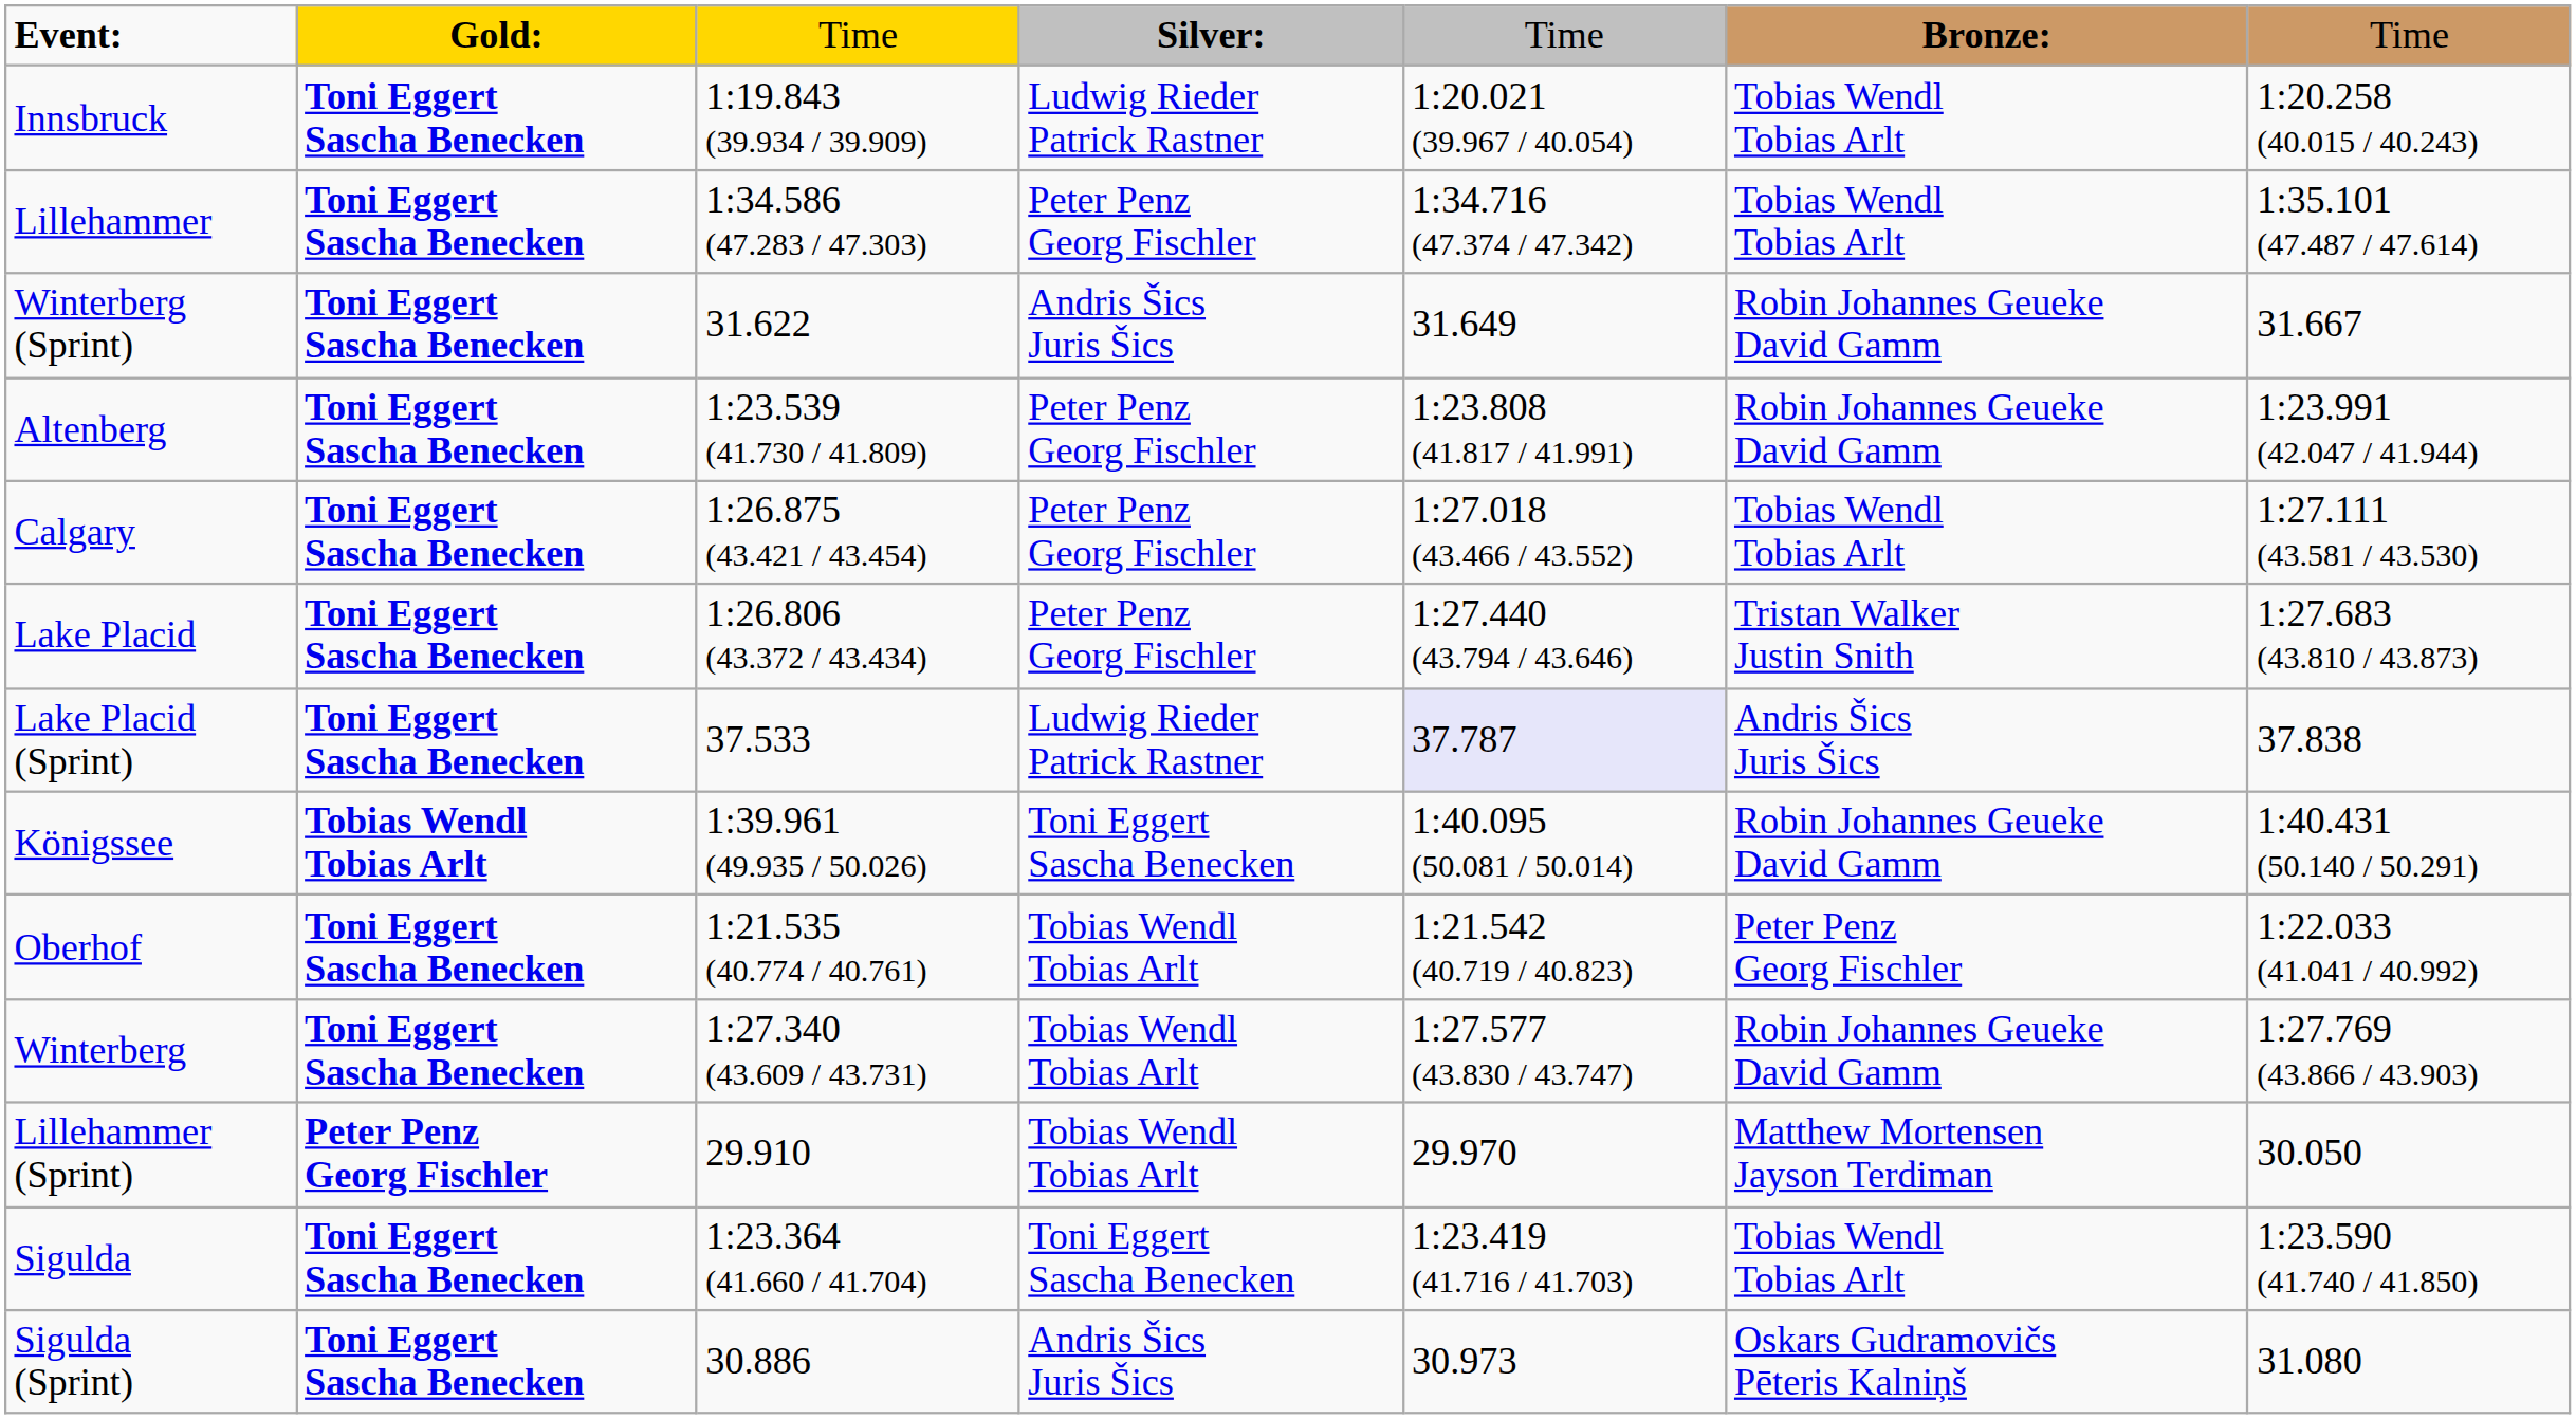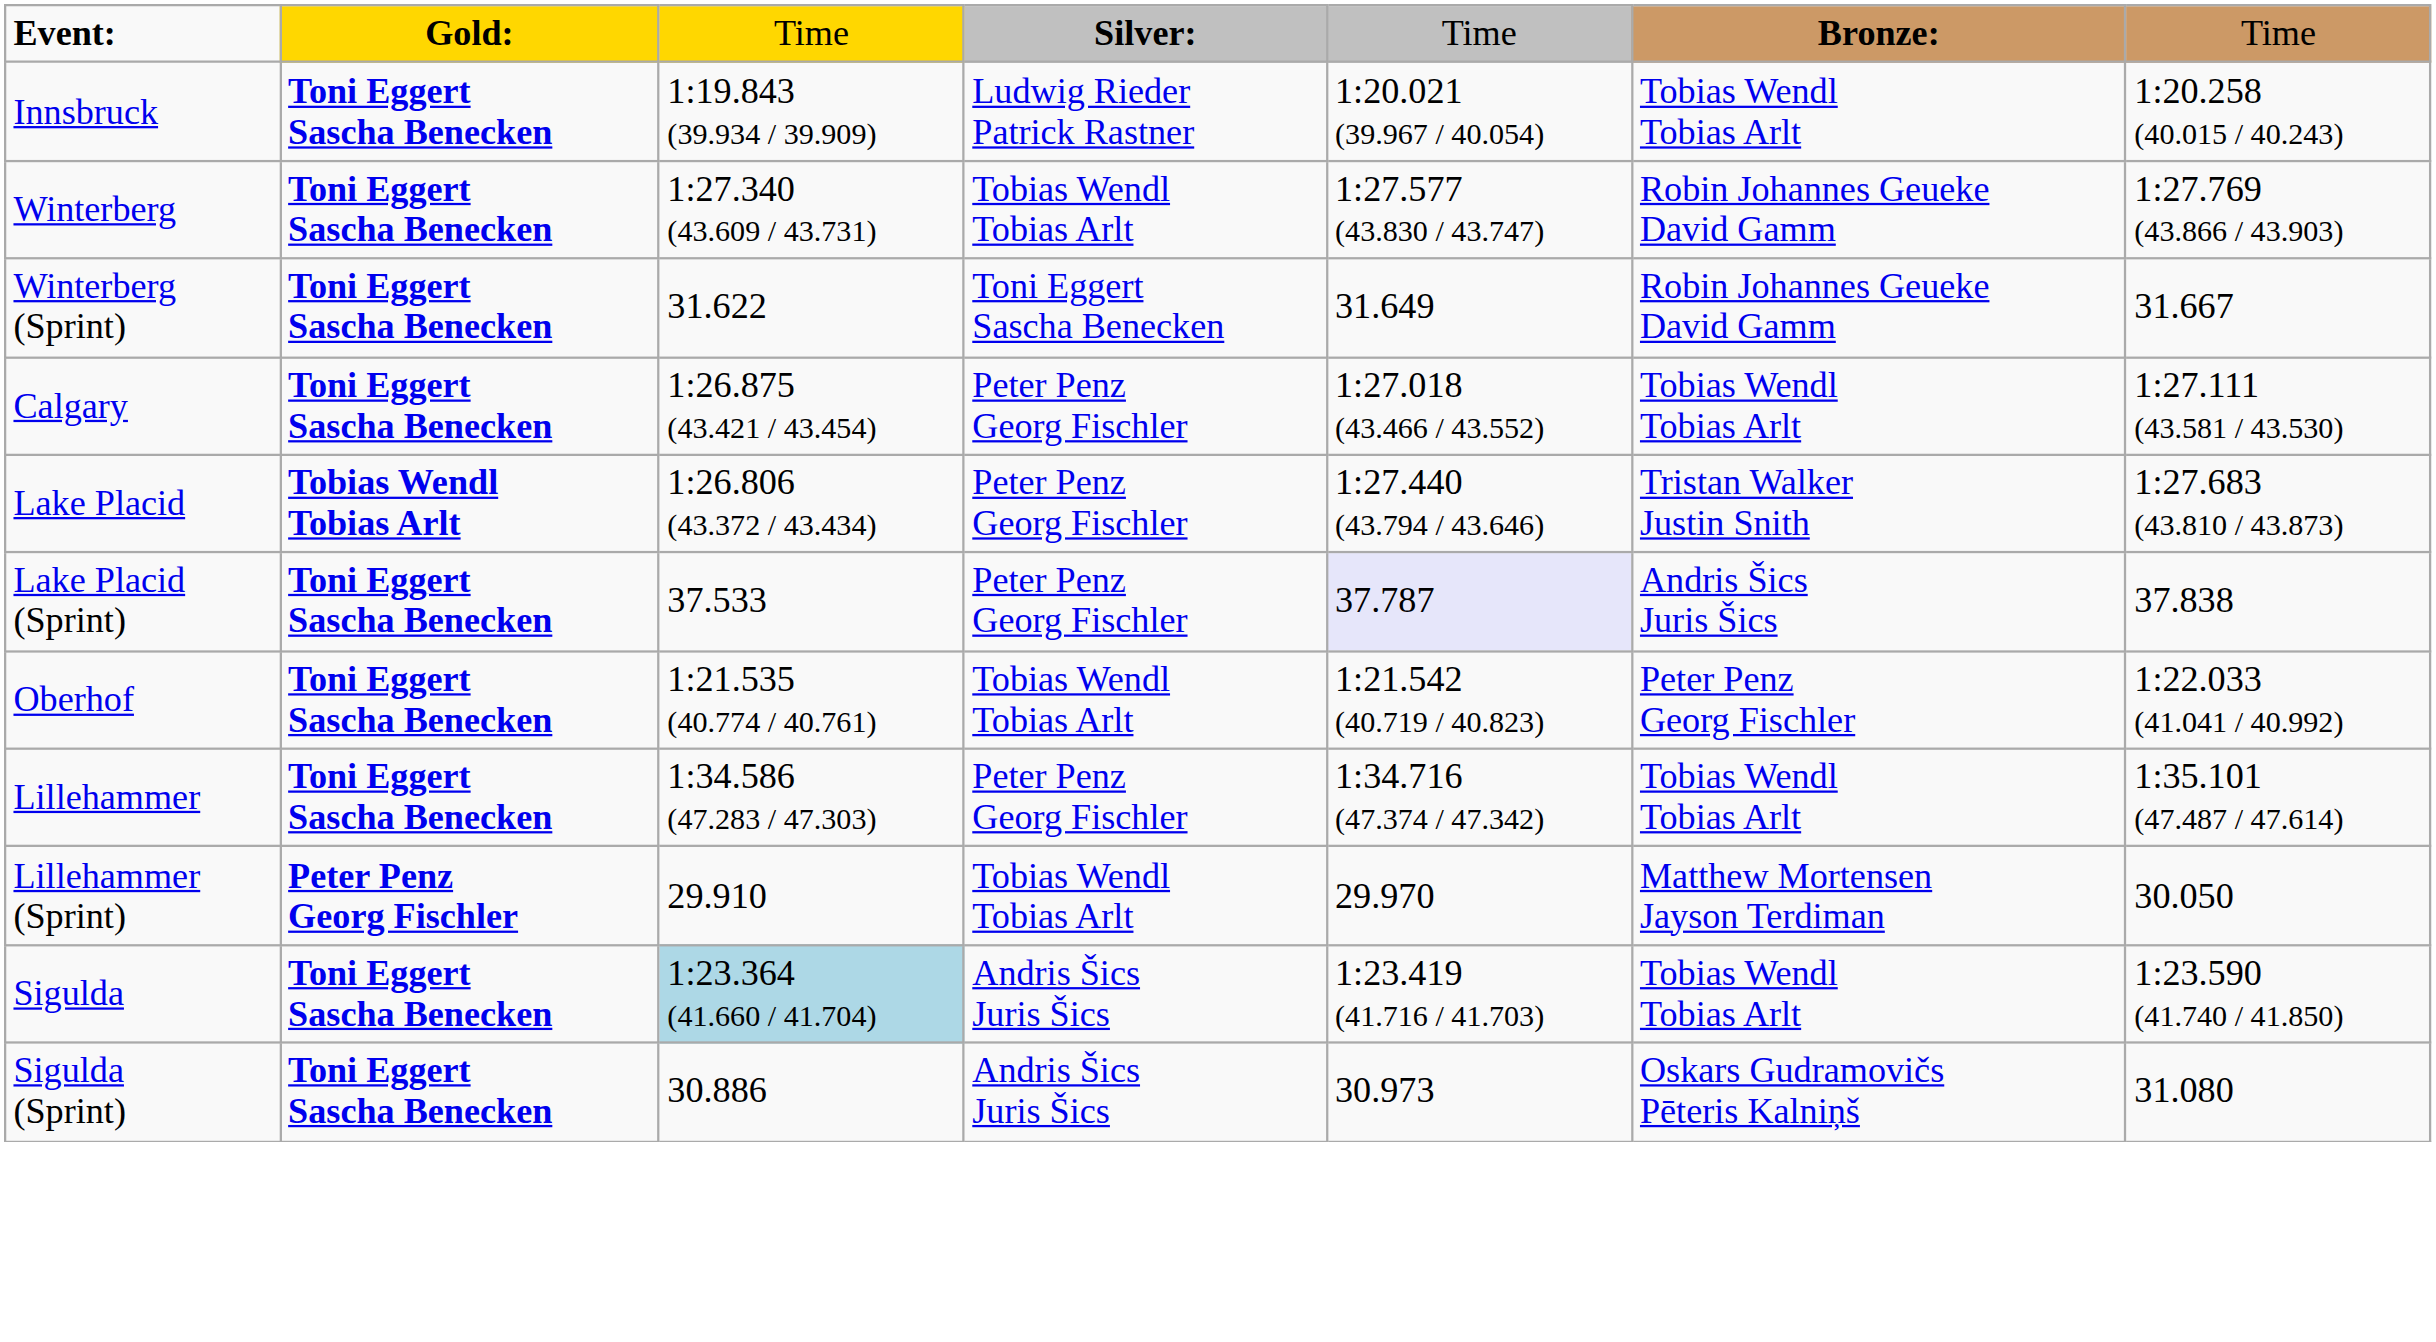rows swapped: Winterberg <-> Lillehammer
Winterberg (Sprint) | column 4: Andris Šics Juris Šics -> Toni Eggert Sascha Benecken
- row: Altenberg | Toni Eggert Sascha Benecken | 1:23.539 (41.730 / 41.809) | Peter Penz Georg Fischler | 1:23.808 (41.817 / 41.991) | Robin Johannes Geueke David Gamm | 1:23.991 (42.047 / 41.944)
Lake Placid | column 2: Toni Eggert Sascha Benecken -> Tobias Wendl Tobias Arlt
Lake Placid (Sprint) | column 4: Ludwig Rieder Patrick Rastner -> Peter Penz Georg Fischler
- row: Königssee | Tobias Wendl Tobias Arlt | 1:39.961 (49.935 / 50.026) | Toni Eggert Sascha Benecken | 1:40.095 (50.081 / 50.014) | Robin Johannes Geueke David Gamm | 1:40.431 (50.140 / 50.291)
Sigulda | column 3: no background -> lightblue background
Sigulda | column 4: Toni Eggert Sascha Benecken -> Andris Šics Juris Šics
